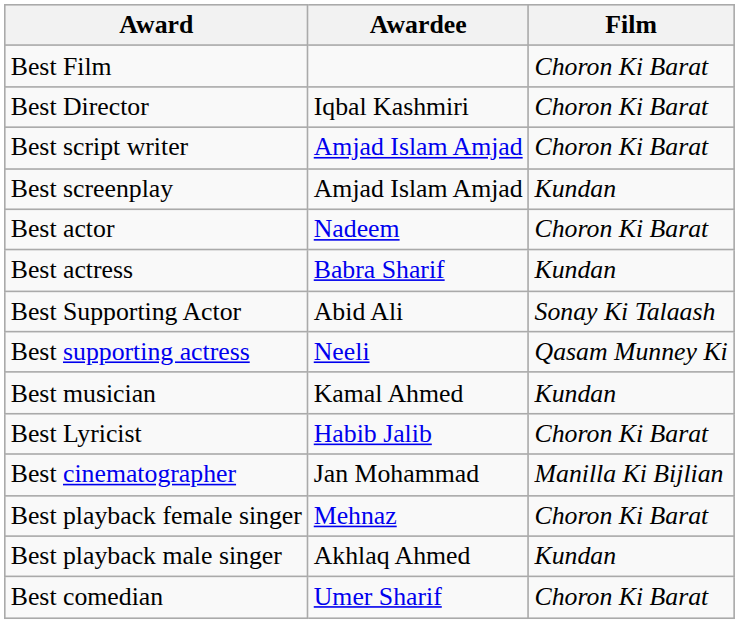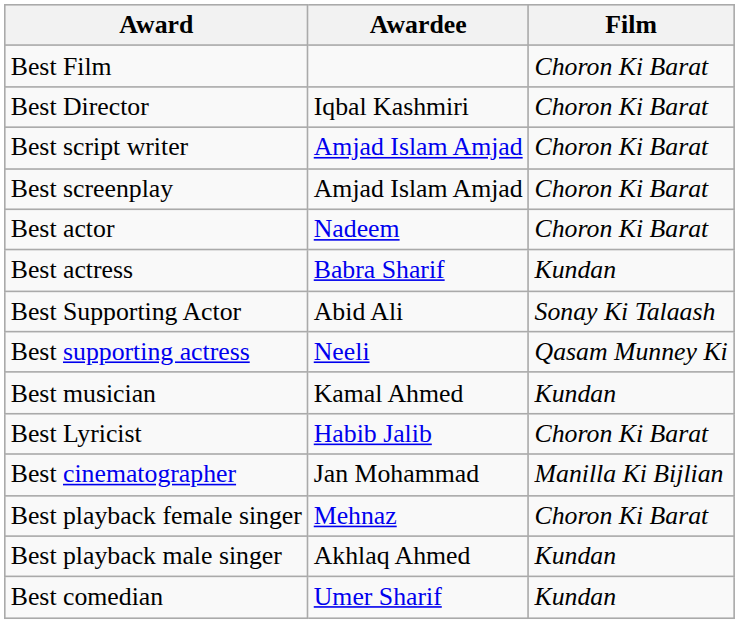Best screenplay | Film: Kundan -> Choron Ki Barat
Best comedian | Film: Choron Ki Barat -> Kundan
